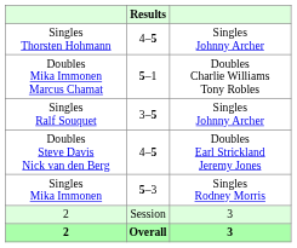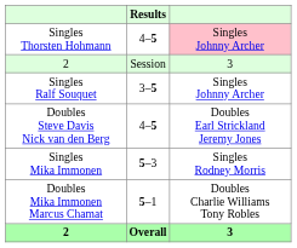Singles Thorsten Hohmann | column 3: no background -> pink background
rows swapped: Doubles Mika Immonen Marcus Chamat <-> 2 / Session
